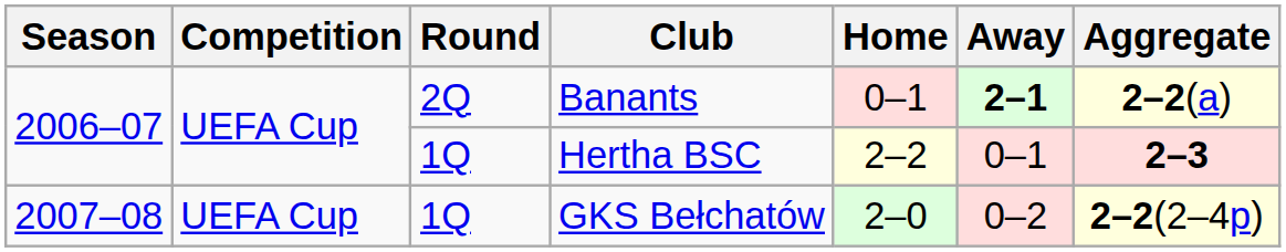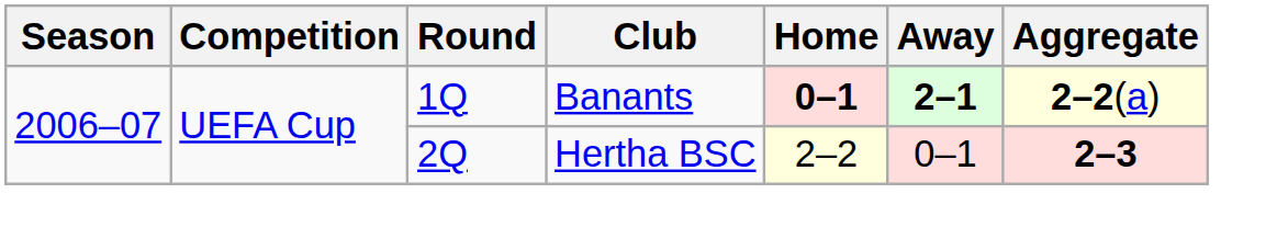Banants | Round: 2Q -> 1Q
Banants | Home: normal -> bold
Hertha BSC | Round: 1Q -> 2Q
- row: 2007–08 | UEFA Cup | 1Q | GKS Bełchatów | 2–0 | 0–2 | 2–2(2–4p)
